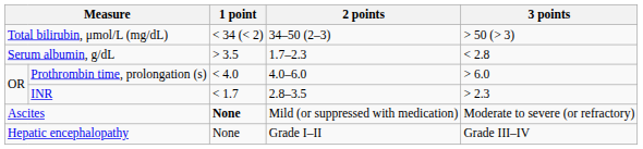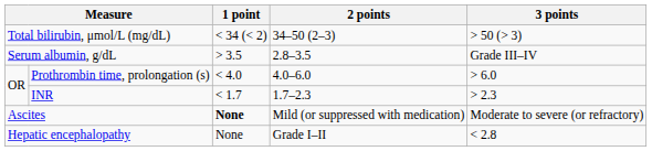Serum albumin, g/dL | 2 points: 1.7–2.3 -> 2.8–3.5
Serum albumin, g/dL | 3 points: < 2.8 -> Grade III–IV
INR | 2 points: 2.8–3.5 -> 1.7–2.3
Hepatic encephalopathy | 3 points: Grade III–IV -> < 2.8
